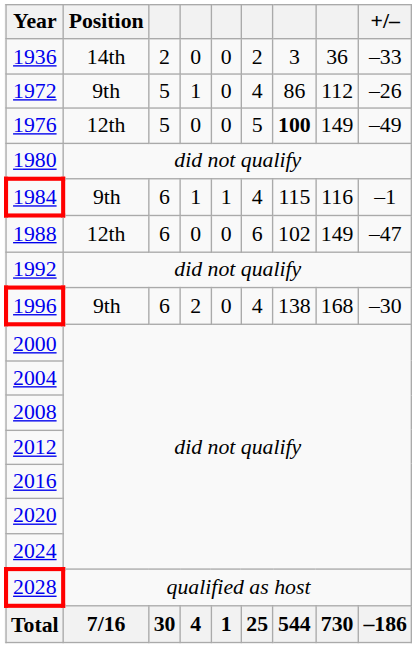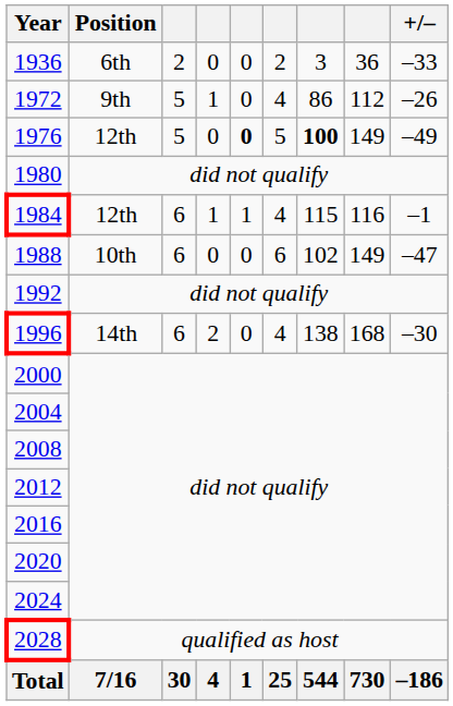1936 | Position: 14th -> 6th
1976 | column 5: normal -> bold
1984 | Position: 9th -> 12th
1988 | Position: 12th -> 10th
1996 | Position: 9th -> 14th
